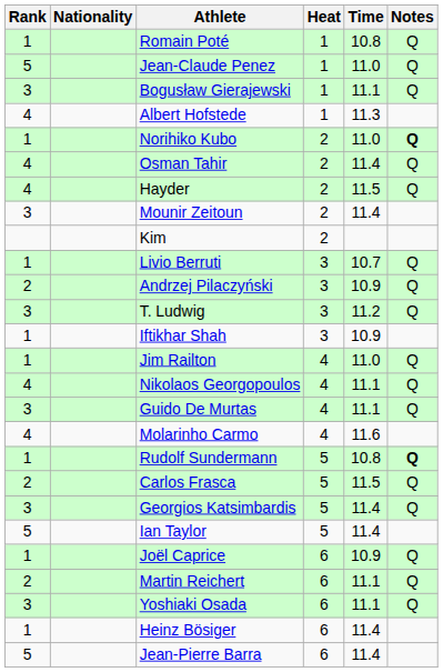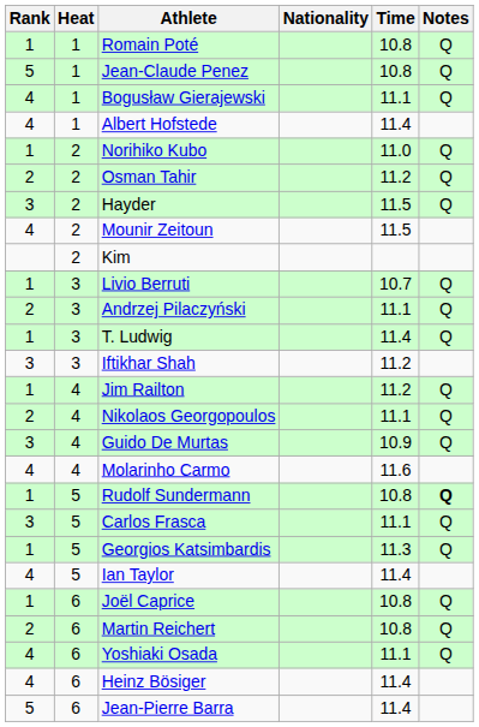columns swapped: Heat <-> Nationality
Jean-Claude Penez | Time: 11.0 -> 10.8
Bogusław Gierajewski | Rank: 3 -> 4
Albert Hofstede | Time: 11.3 -> 11.4
Norihiko Kubo | Notes: bold -> normal
Osman Tahir | Rank: 4 -> 2
Osman Tahir | Time: 11.4 -> 11.2
Hayder | Rank: 4 -> 3
Mounir Zeitoun | Rank: 3 -> 4
Mounir Zeitoun | Time: 11.4 -> 11.5
Andrzej Pilaczyński | Time: 10.9 -> 11.1
T. Ludwig | Rank: 3 -> 1
T. Ludwig | Time: 11.2 -> 11.4
Iftikhar Shah | Rank: 1 -> 3
Iftikhar Shah | Time: 10.9 -> 11.2
Jim Railton | Time: 11.0 -> 11.2
Nikolaos Georgopoulos | Rank: 4 -> 2
Guido De Murtas | Time: 11.1 -> 10.9
Carlos Frasca | Rank: 2 -> 3
Carlos Frasca | Time: 11.5 -> 11.1
Georgios Katsimbardis | Rank: 3 -> 1
Georgios Katsimbardis | Time: 11.4 -> 11.3
Ian Taylor | Rank: 5 -> 4
Joël Caprice | Time: 10.9 -> 10.8
Martin Reichert | Time: 11.1 -> 10.8
Yoshiaki Osada | Rank: 3 -> 4
Heinz Bösiger | Rank: 1 -> 4
